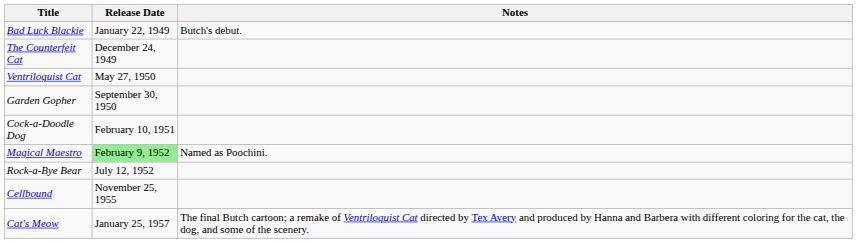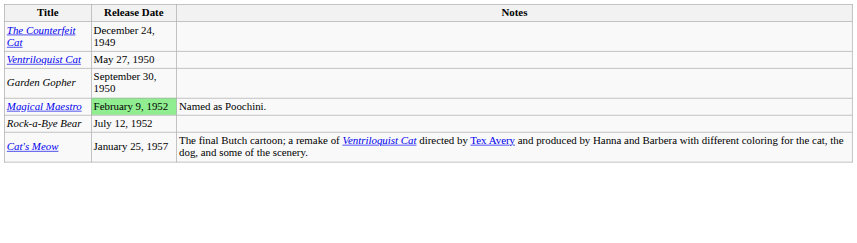- row: Bad Luck Blackie | January 22, 1949 | Butch's debut.
- row: Cock-a-Doodle Dog | February 10, 1951
- row: Cellbound | November 25, 1955
